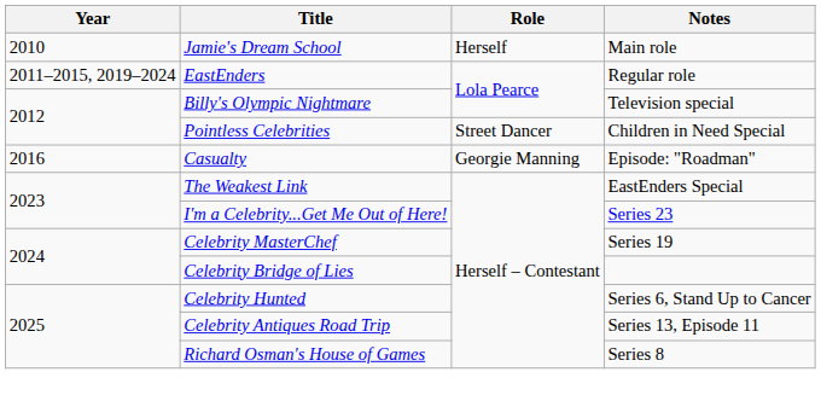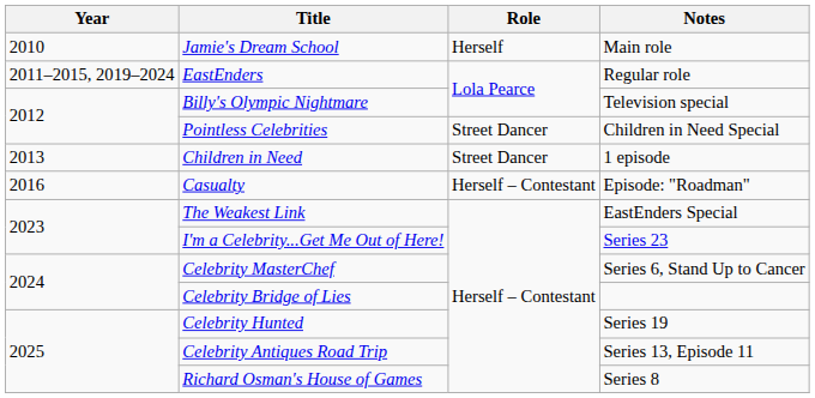+ row: 2013 | Children in Need | Street Dancer | 1 episode
Casualty | Role: Georgie Manning -> Herself – Contestant
Celebrity MasterChef | Notes: Series 19 -> Series 6, Stand Up to Cancer
Celebrity Hunted | Notes: Series 6, Stand Up to Cancer -> Series 19
